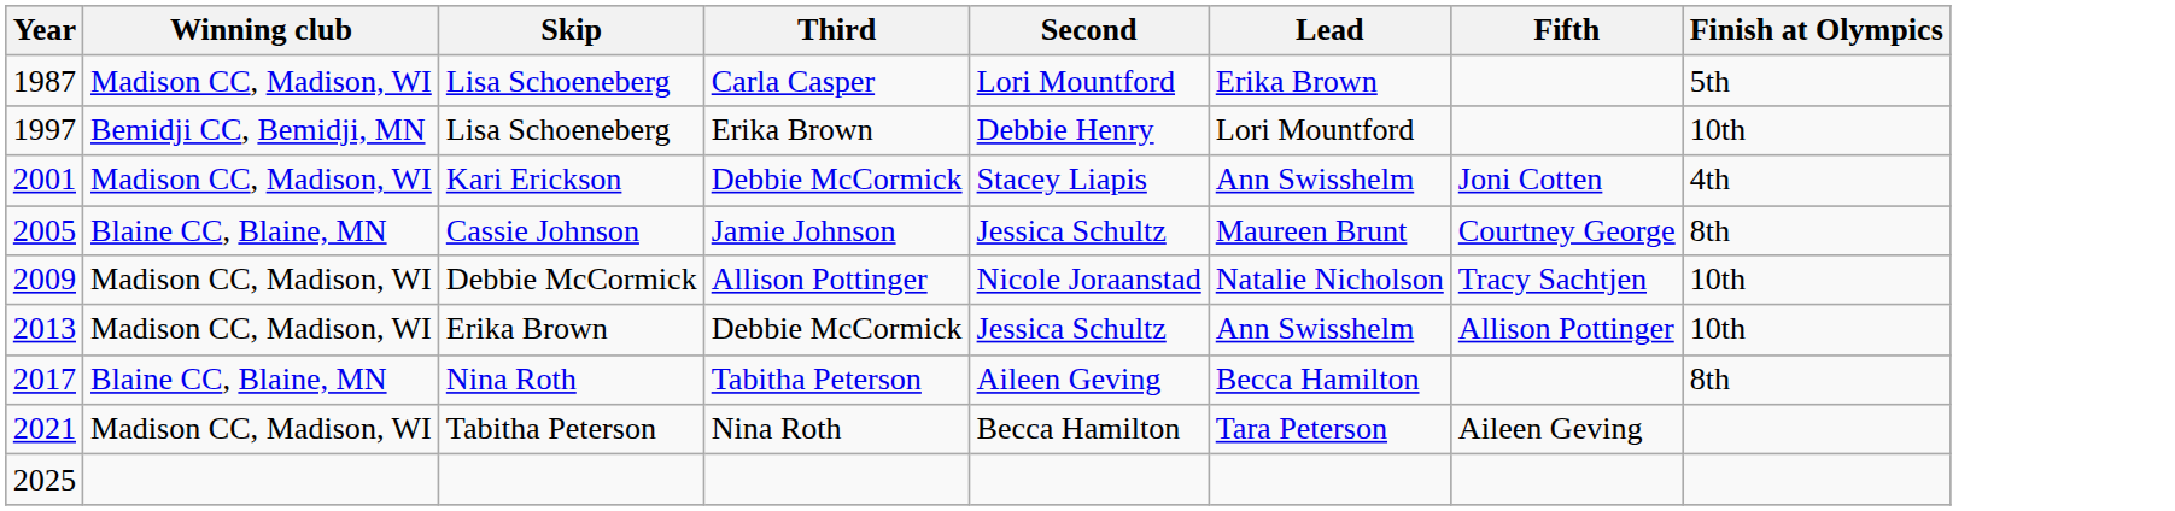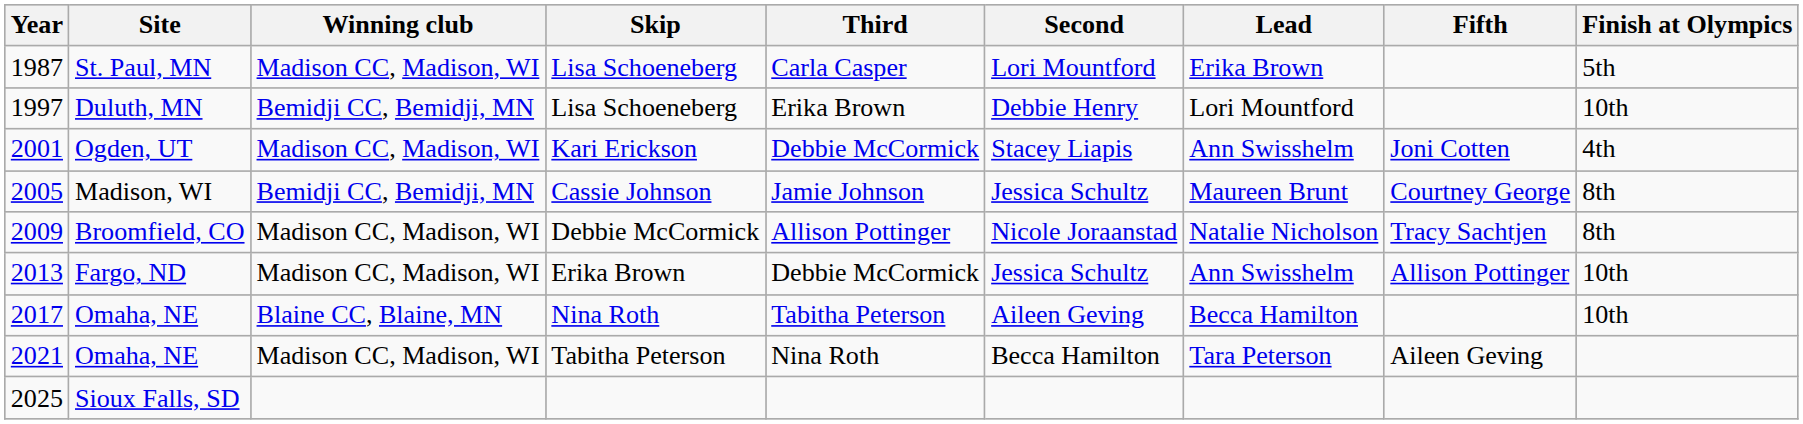+ column: Site | St. Paul, MN | Duluth, MN | Ogden, UT | Madison, WI | Broomfield, CO | Fargo, ND | Omaha, NE | Omaha, NE | Sioux Falls, SD
2005 | Winning club: Blaine CC, Blaine, MN -> Bemidji CC, Bemidji, MN
2009 | Finish at Olympics: 10th -> 8th
2017 | Finish at Olympics: 8th -> 10th
